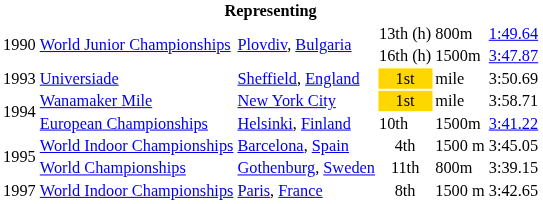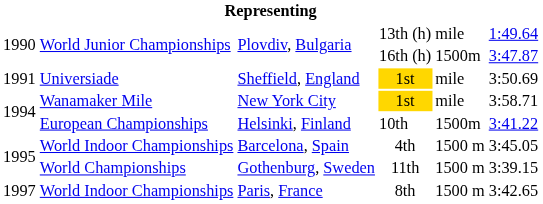Plovdiv, Bulgaria / 13th (h) | column 5: 800m -> mile
Sheffield, England | column 1: 1993 -> 1991
Gothenburg, Sweden | column 5: 800m -> 1500 m
